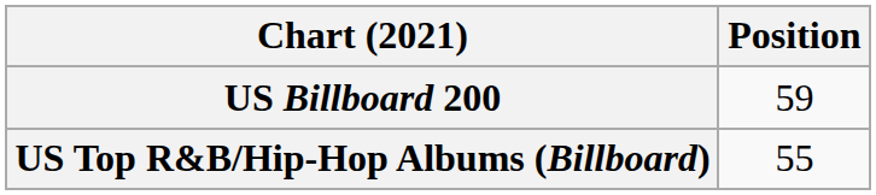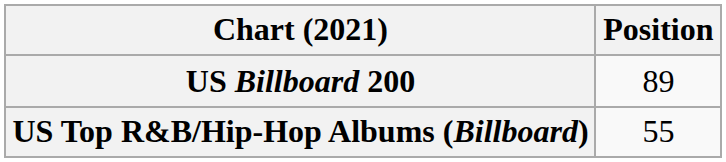US Billboard 200 | Position: 59 -> 89
